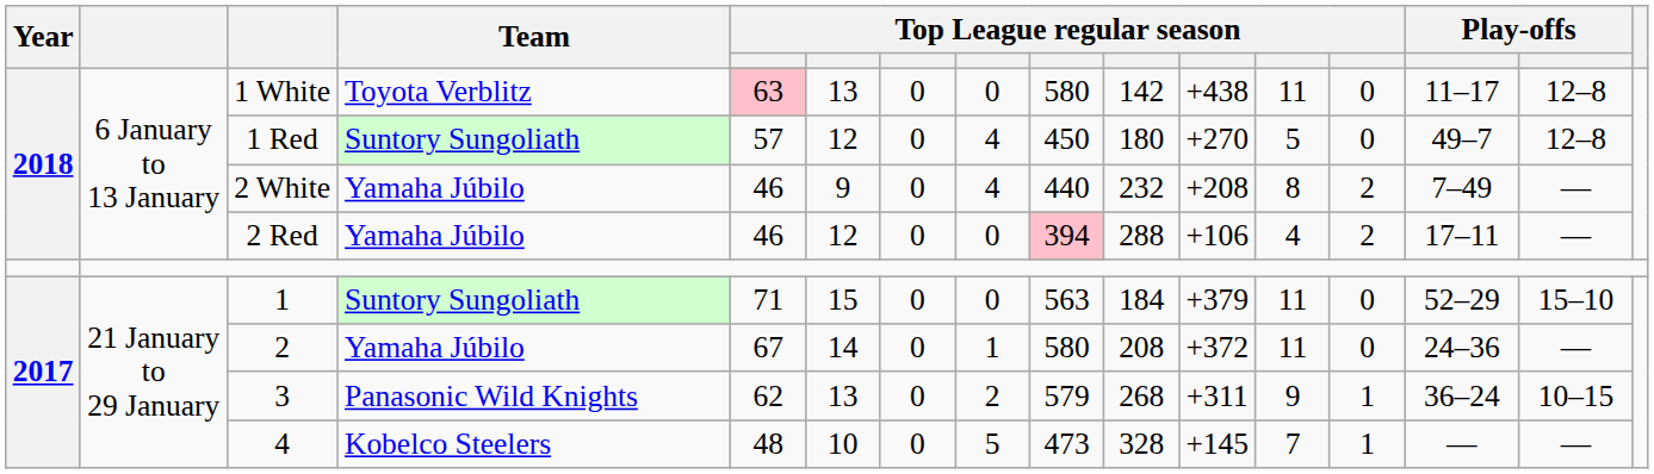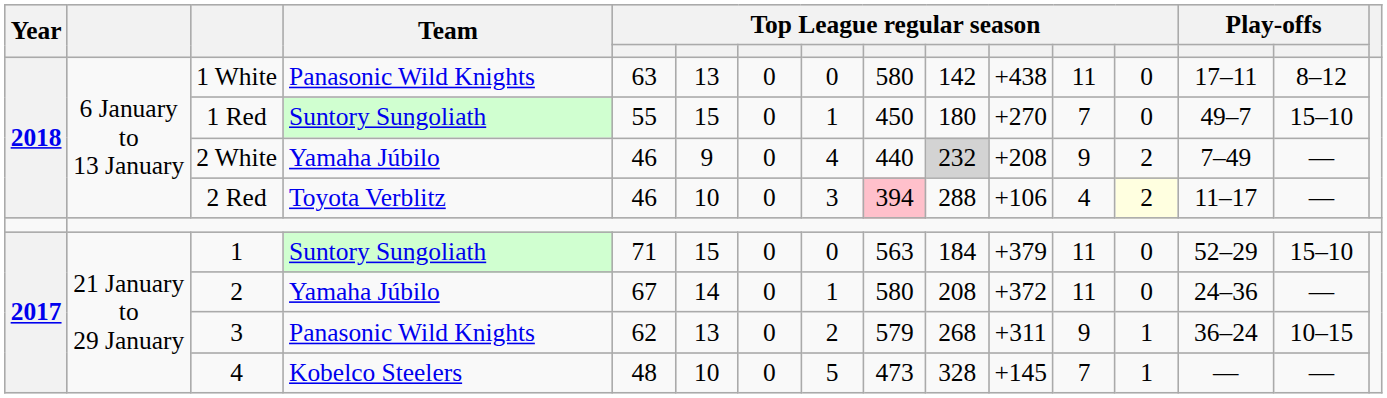1 White | Team: Toyota Verblitz -> Panasonic Wild Knights
1 White | column 5: pink background -> no background
1 White | column 14: 11–17 -> 17–11
1 White | column 15: 12–8 -> 8–12
1 Red | column 5: 57 -> 55
1 Red | column 6: 12 -> 15
1 Red | column 8: 4 -> 1
1 Red | column 12: 5 -> 7
1 Red | column 15: 12–8 -> 15–10
2 White | column 10: no background -> lightgrey background
2 White | column 12: 8 -> 9
2 Red | Team: Yamaha Júbilo -> Toyota Verblitz
2 Red | column 6: 12 -> 10
2 Red | column 8: 0 -> 3
2 Red | column 13: no background -> lightyellow background
2 Red | column 14: 17–11 -> 11–17
